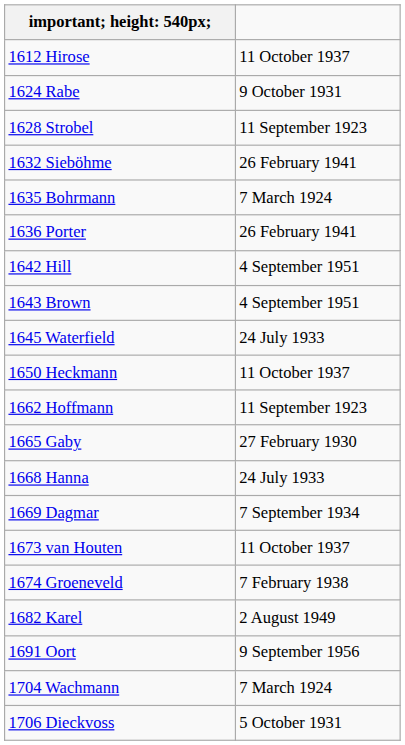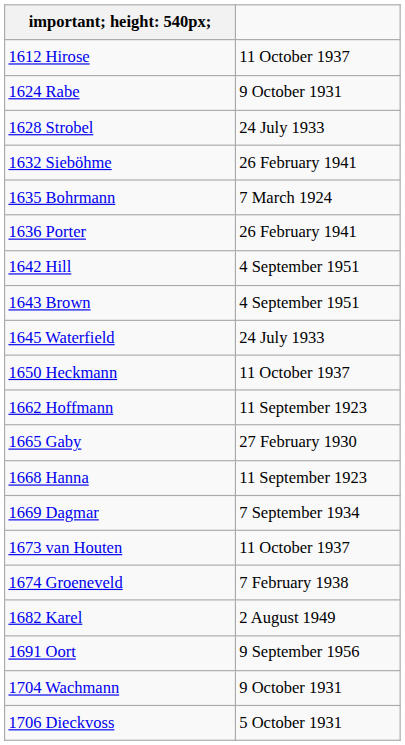1628 Strobel | column 2: 11 September 1923 -> 24 July 1933
1668 Hanna | column 2: 24 July 1933 -> 11 September 1923
1704 Wachmann | column 2: 7 March 1924 -> 9 October 1931
